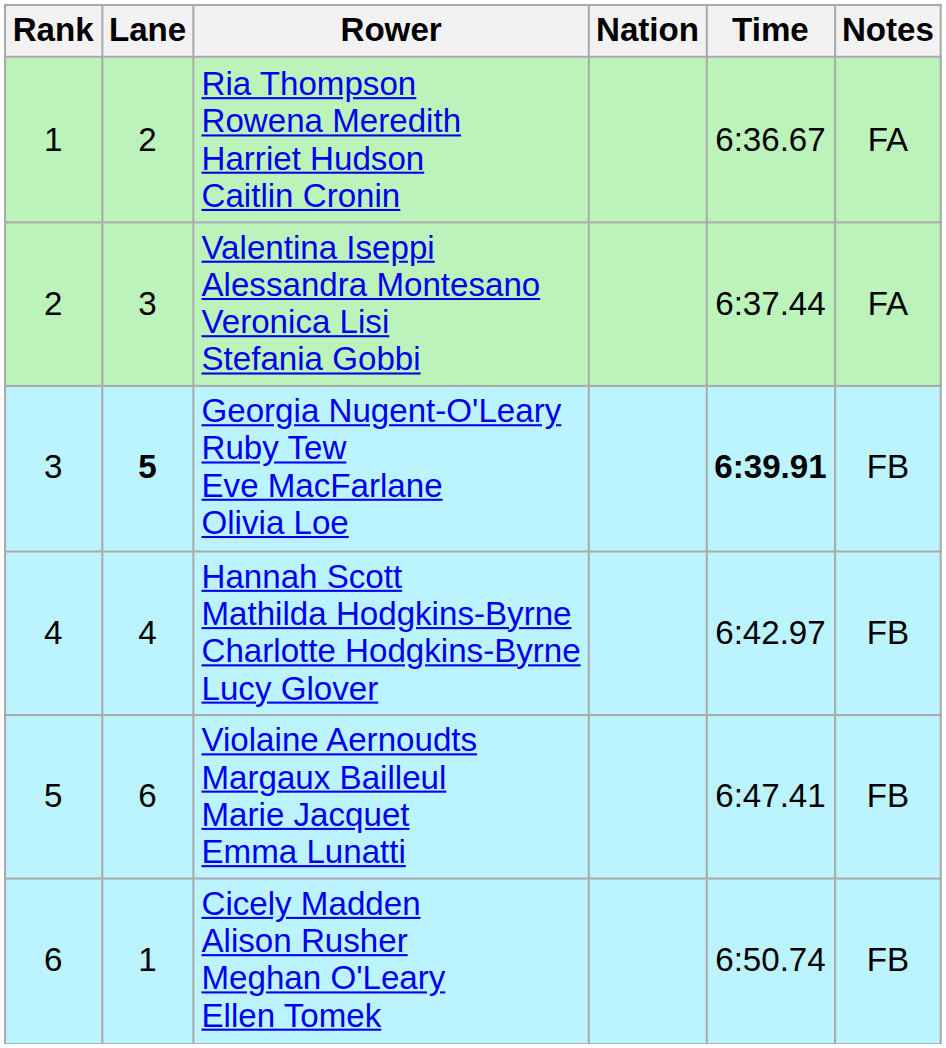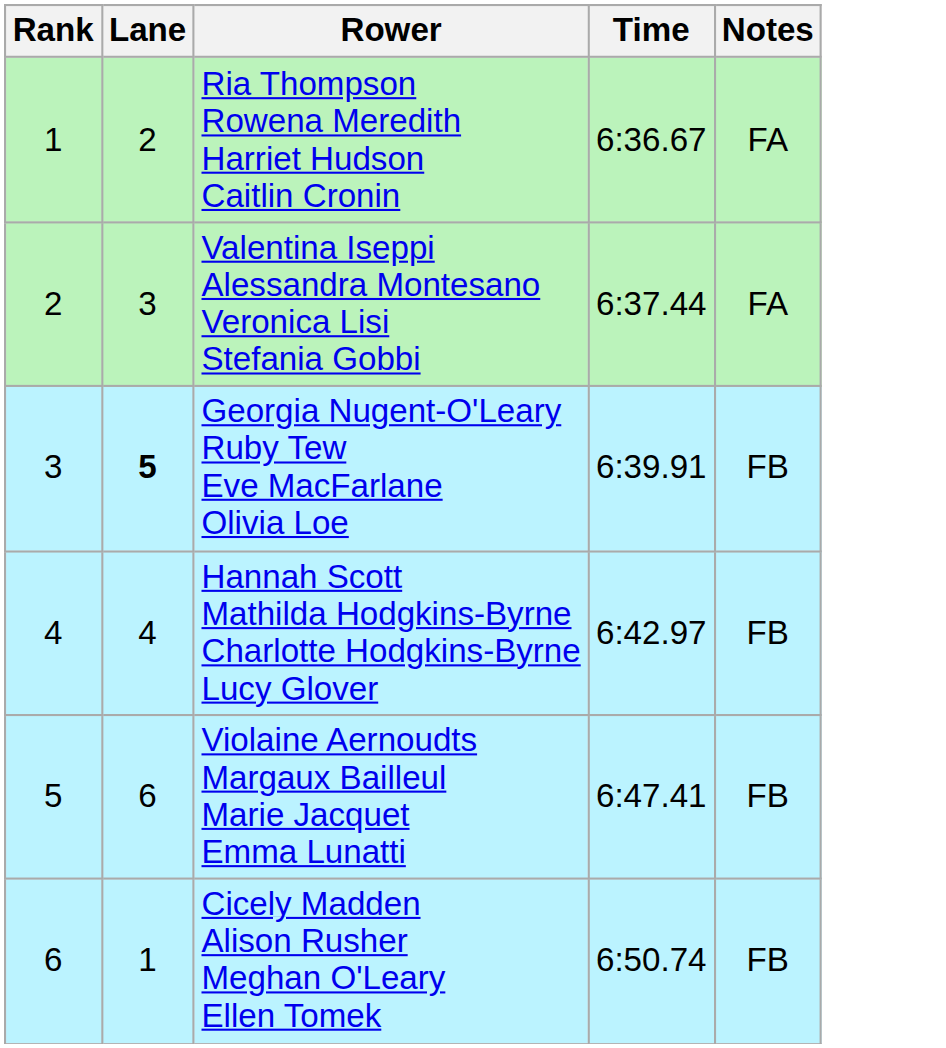- column: Nation
Georgia Nugent-O'Leary Ruby Tew Eve MacFarlane Olivia Loe | Time: bold -> normal
